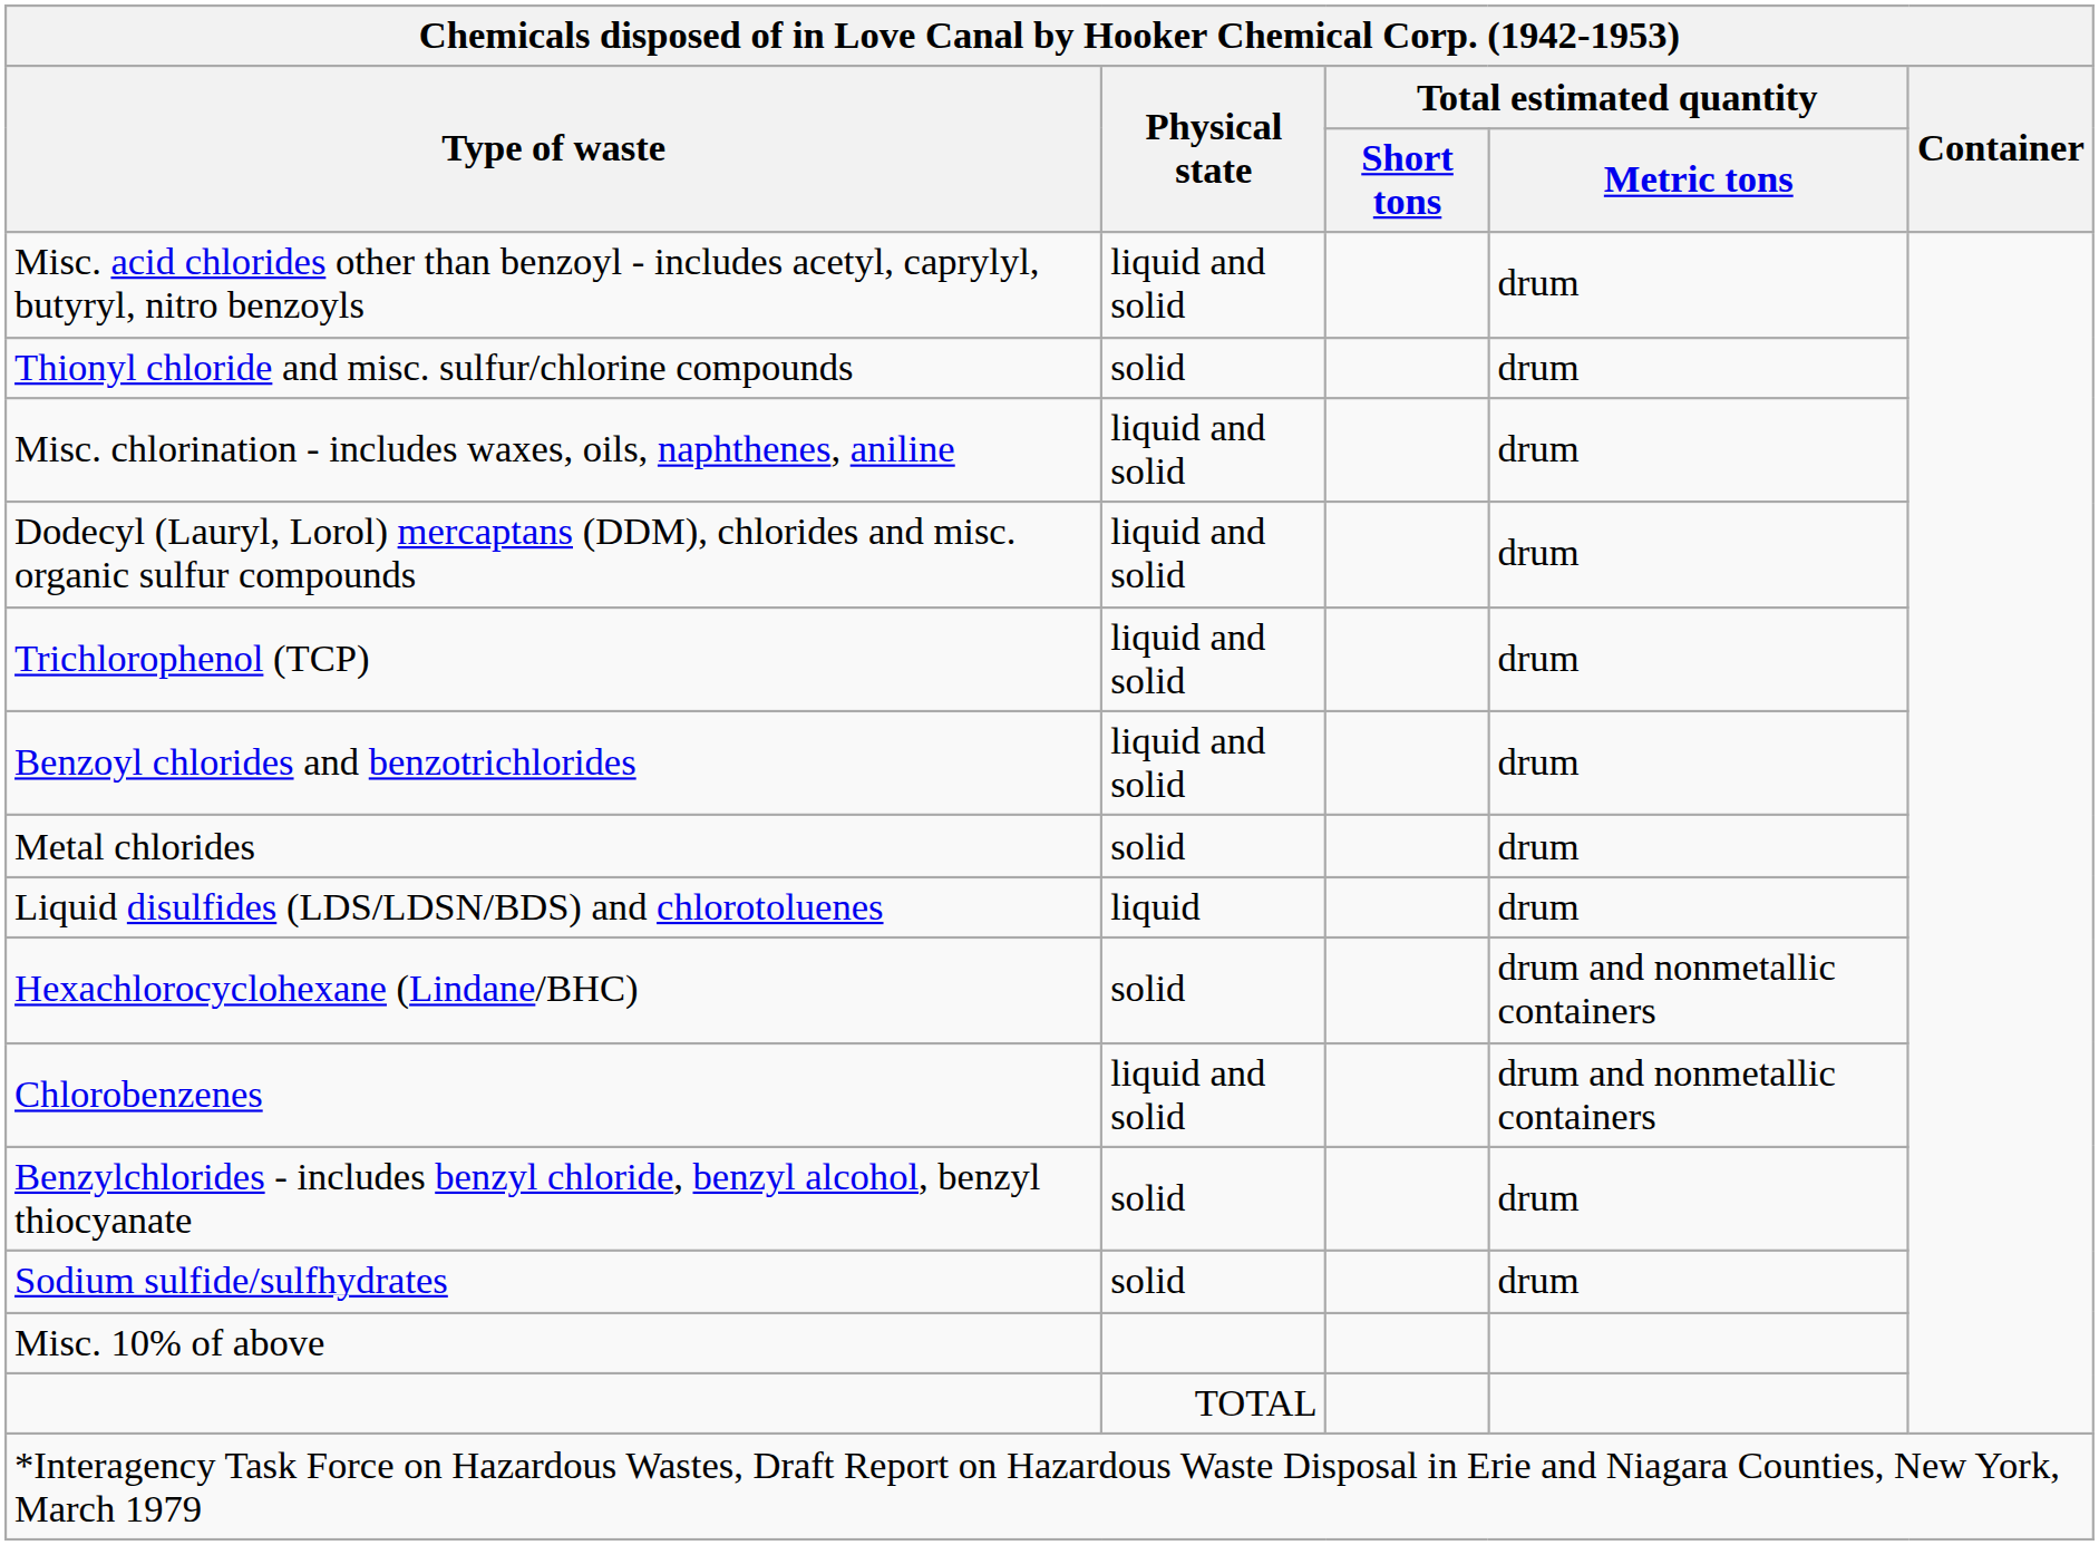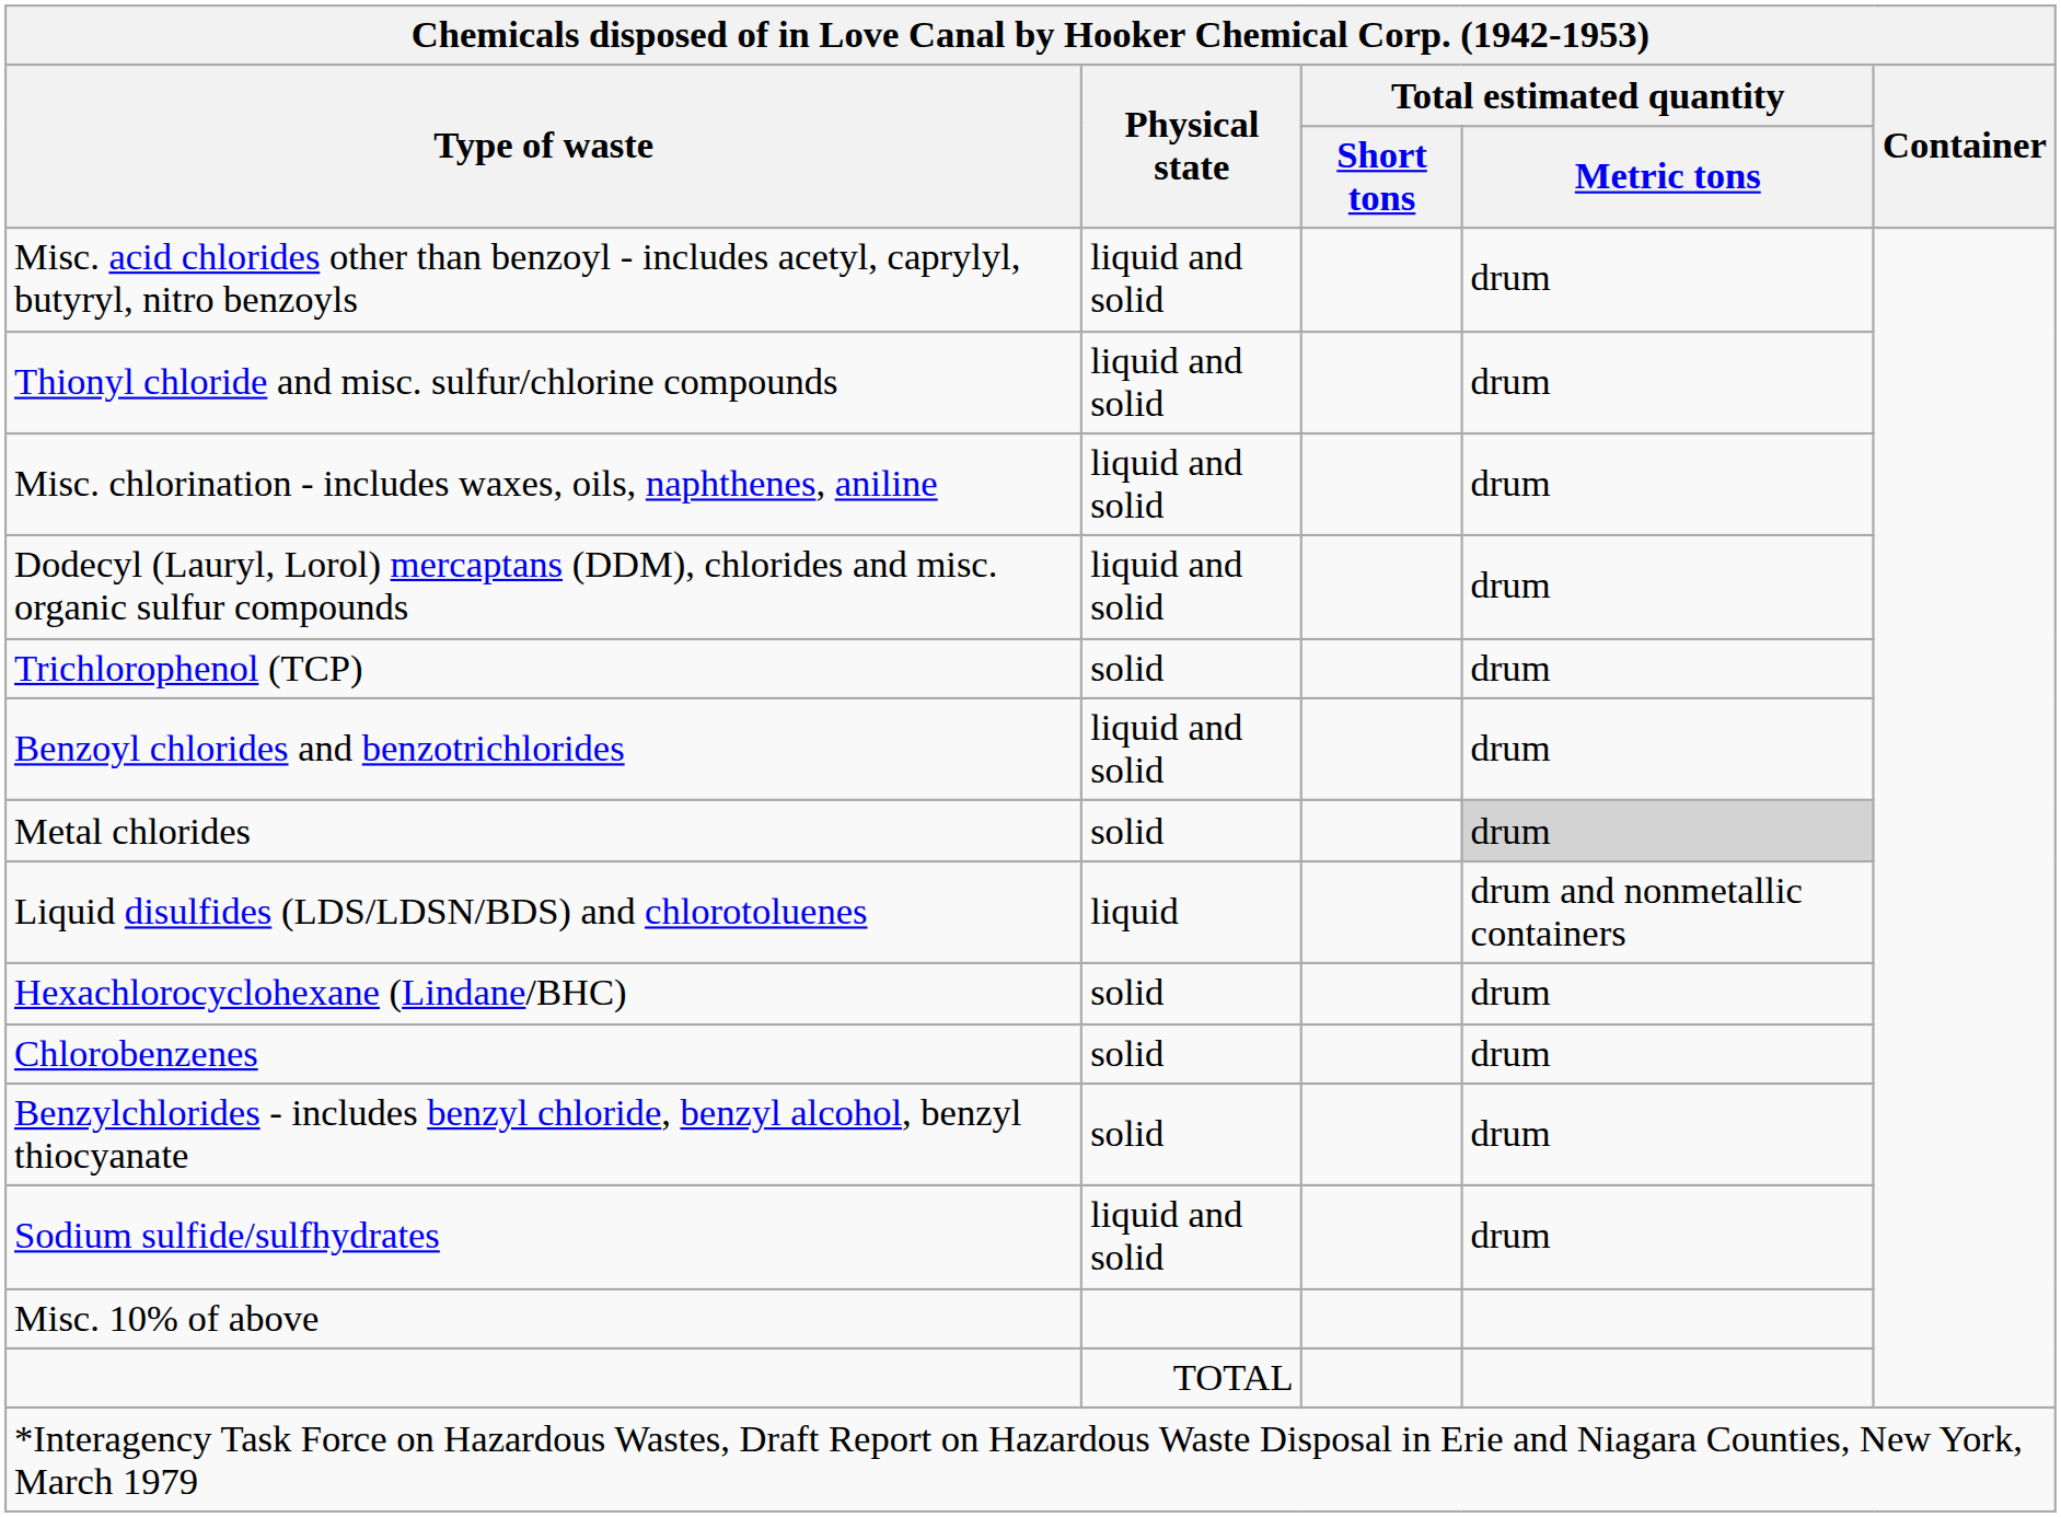Thionyl chloride and misc. sulfur/chlorine compounds | Physical state: solid -> liquid and solid
Trichlorophenol (TCP) | Physical state: liquid and solid -> solid
Metal chlorides | Total estimated quantity / Metric tons: no background -> lightgrey background
Liquid disulfides (LDS/LDSN/BDS) and chlorotoluenes | Total estimated quantity / Metric tons: drum -> drum and nonmetallic containers
Hexachlorocyclohexane (Lindane/BHC) | Total estimated quantity / Metric tons: drum and nonmetallic containers -> drum
Chlorobenzenes | Physical state: liquid and solid -> solid
Chlorobenzenes | Total estimated quantity / Metric tons: drum and nonmetallic containers -> drum
Sodium sulfide/sulfhydrates | Physical state: solid -> liquid and solid
